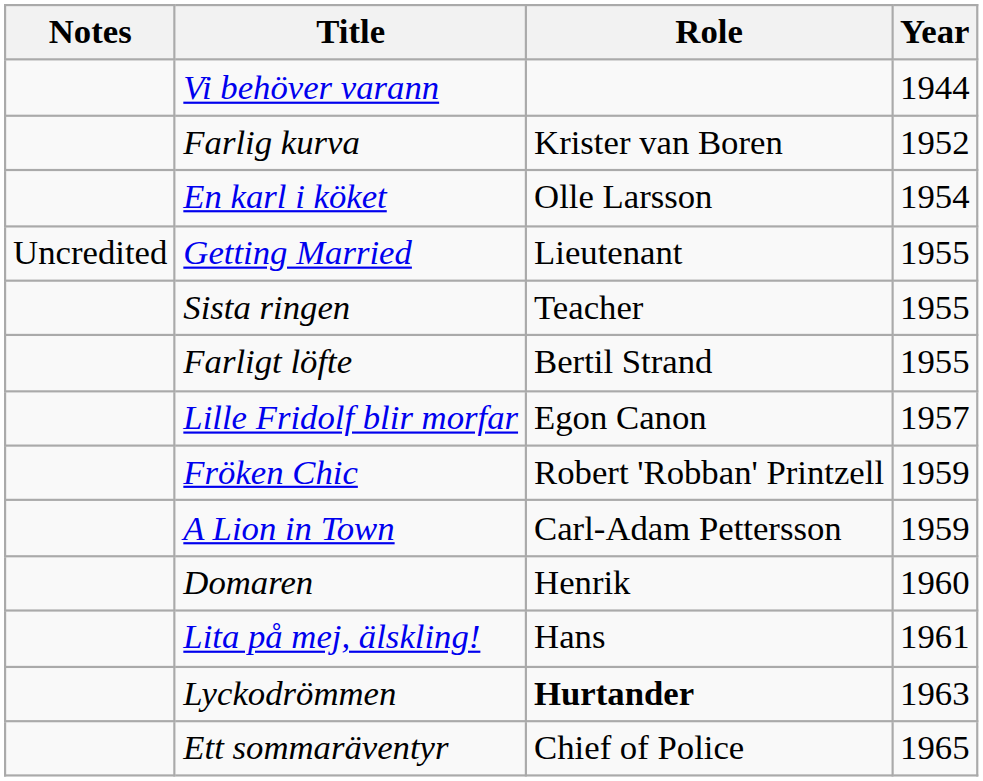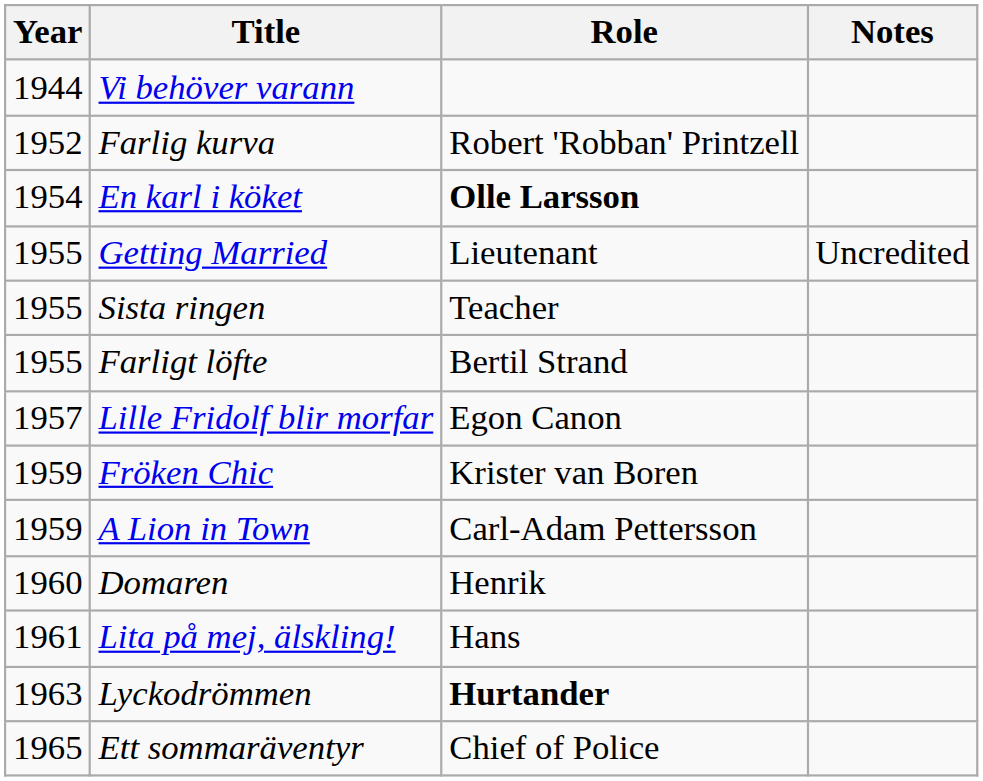columns swapped: Year <-> Notes
Farlig kurva | Role: Krister van Boren -> Robert 'Robban' Printzell
En karl i köket | Role: normal -> bold
Fröken Chic | Role: Robert 'Robban' Printzell -> Krister van Boren
